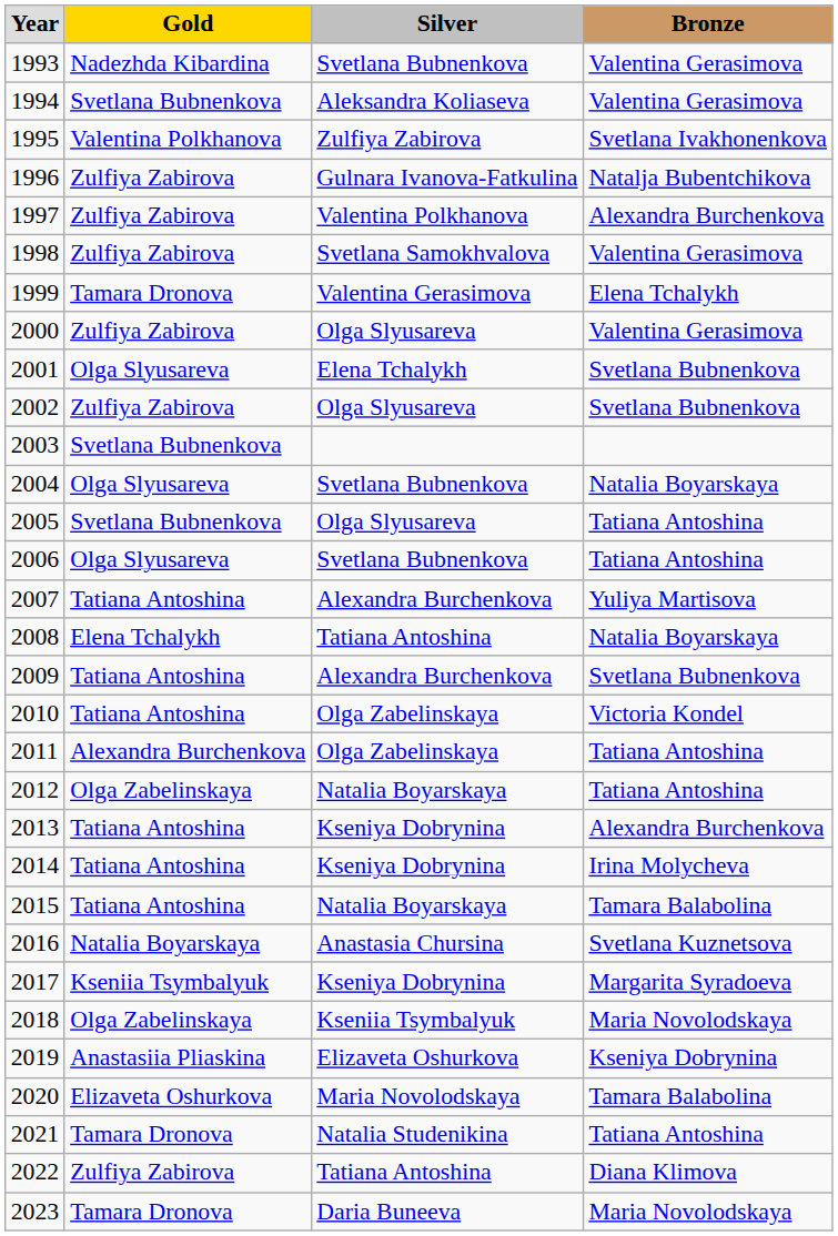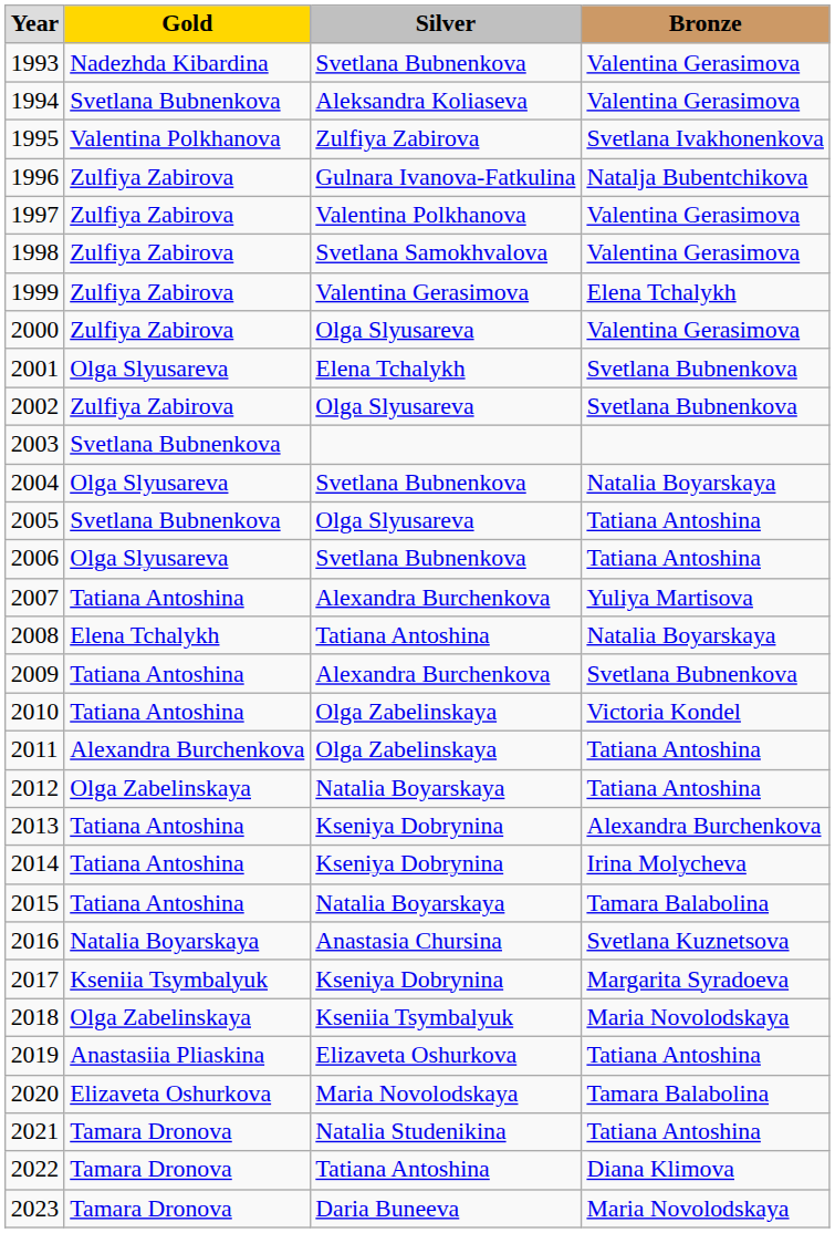1997 | Bronze: Alexandra Burchenkova -> Valentina Gerasimova
1999 | Gold: Tamara Dronova -> Zulfiya Zabirova
2019 | Bronze: Kseniya Dobrynina -> Tatiana Antoshina
2022 | Gold: Zulfiya Zabirova -> Tamara Dronova
